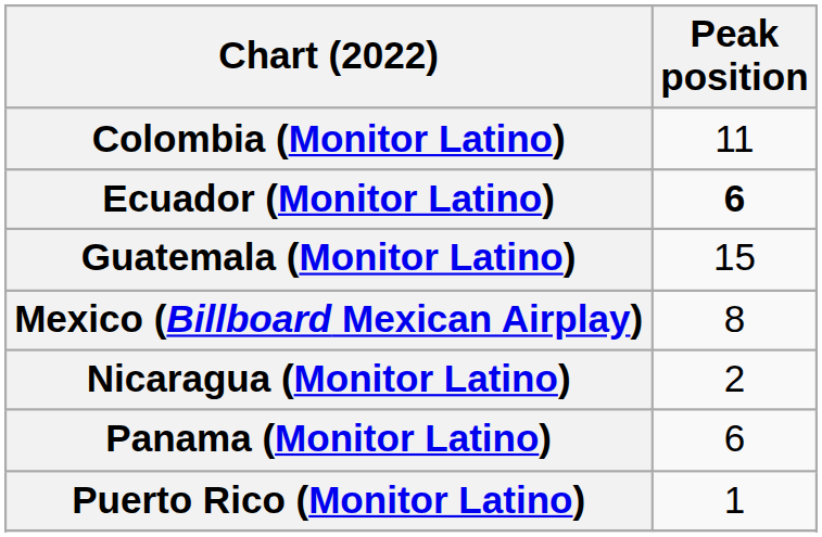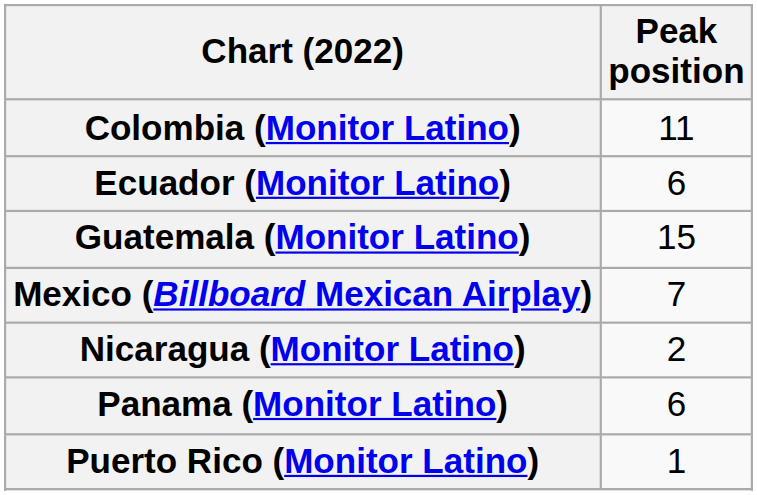Ecuador (Monitor Latino) | Peak position: bold -> normal
Mexico (Billboard Mexican Airplay) | Peak position: 8 -> 7
